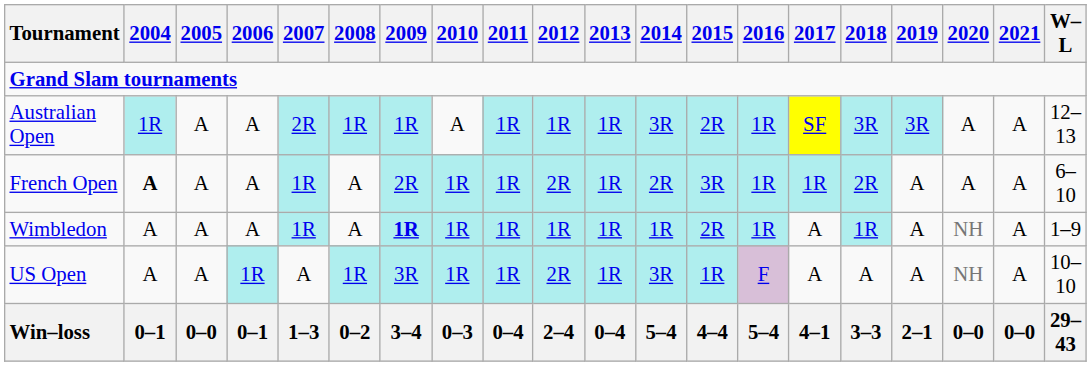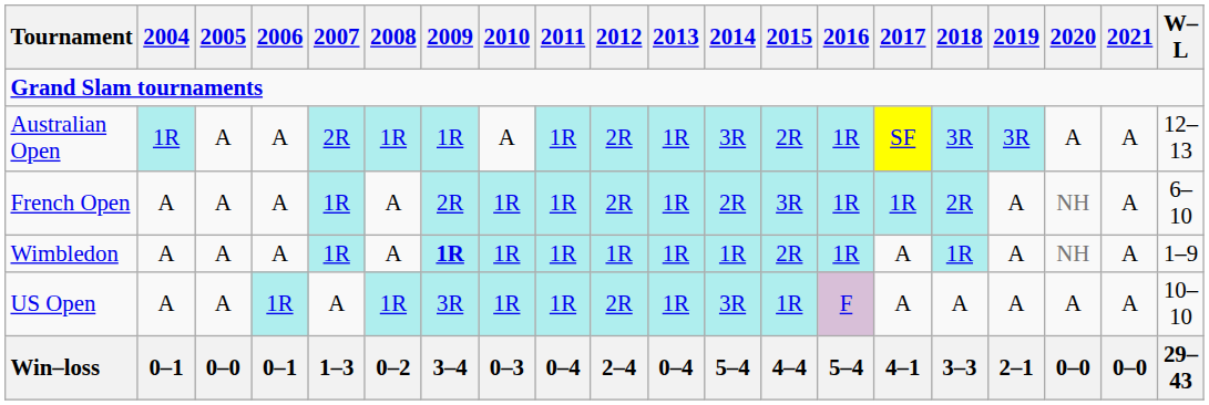Australian Open | 2012: 1R -> 2R
French Open | 2004: bold -> normal
French Open | 2020: A -> NH
US Open | 2020: NH -> A
